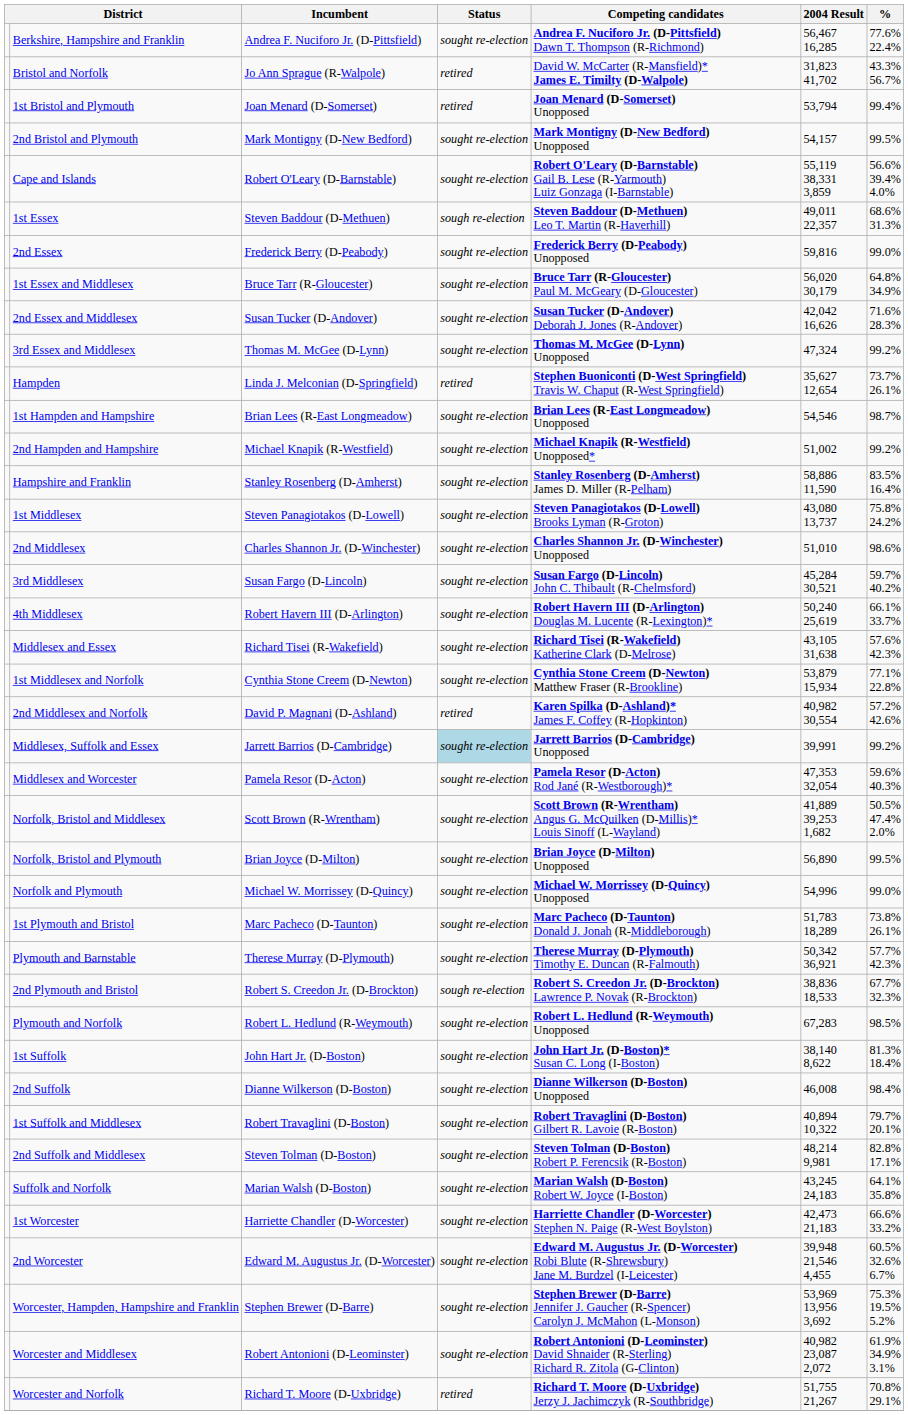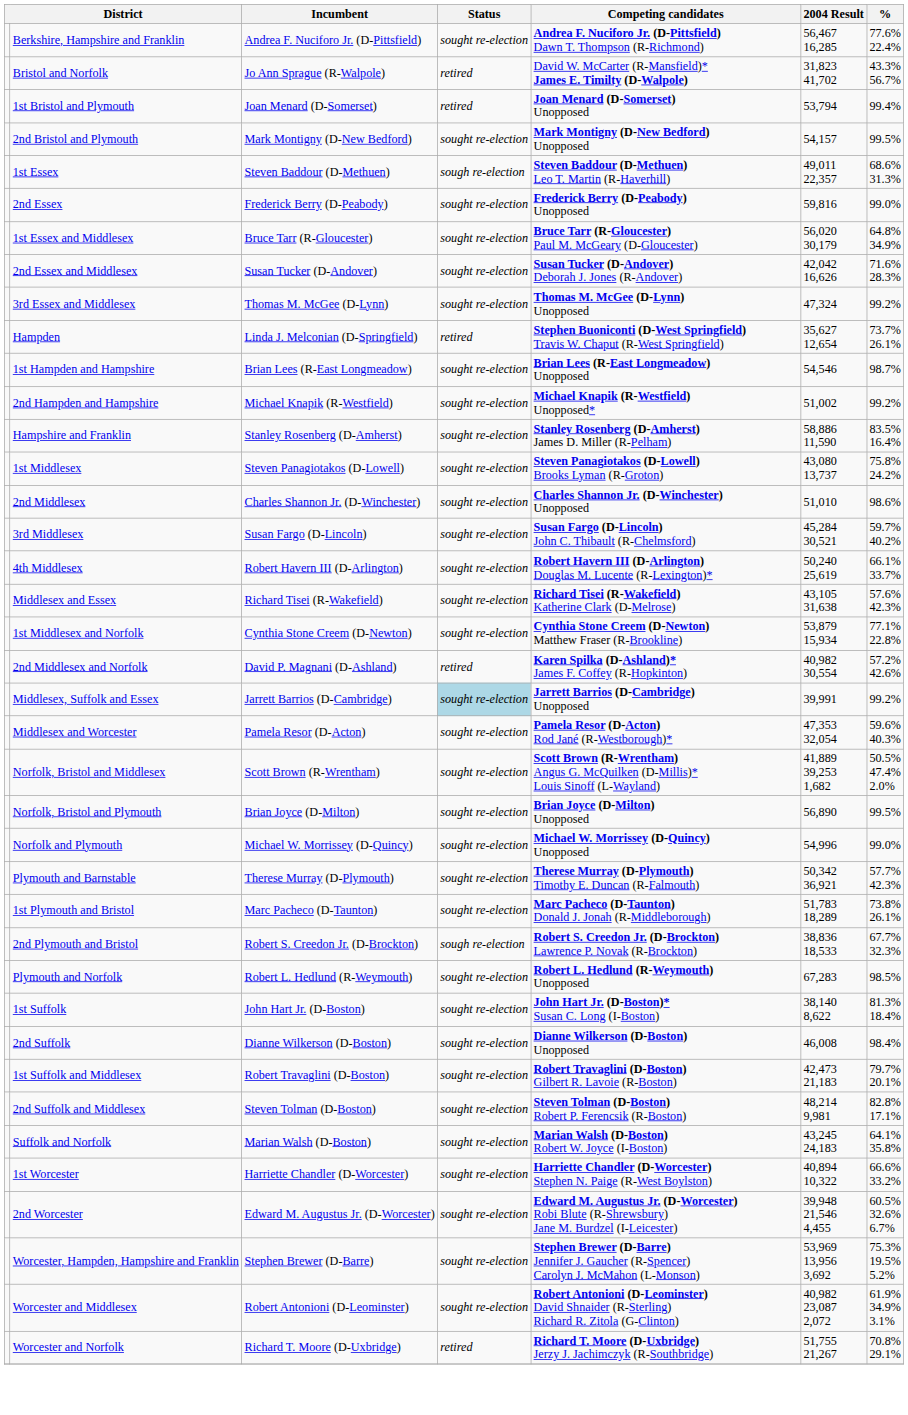- row: Cape and Islands | Robert O'Leary (D-Barnstable) | sought re-election | Robert O'Leary (D-Barnstable) Gail B. Lese (R-Yarmouth) Luiz Gonzaga (I-Barnstable) | 55,119 38,331 3,859 | 56.6% 39.4% 4.0%
rows swapped: Plymouth and Barnstable <-> 1st Plymouth and Bristol
1st Suffolk and Middlesex | 2004 Result: 40,894 10,322 -> 42,473 21,183
1st Worcester | 2004 Result: 42,473 21,183 -> 40,894 10,322
